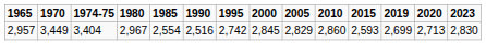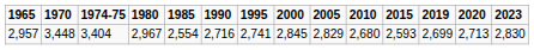2,957 | 1970: 3,449 -> 3,448
2,957 | 1990: 2,516 -> 2,716
2,957 | 1995: 2,742 -> 2,741
2,957 | 2010: 2,860 -> 2,680
